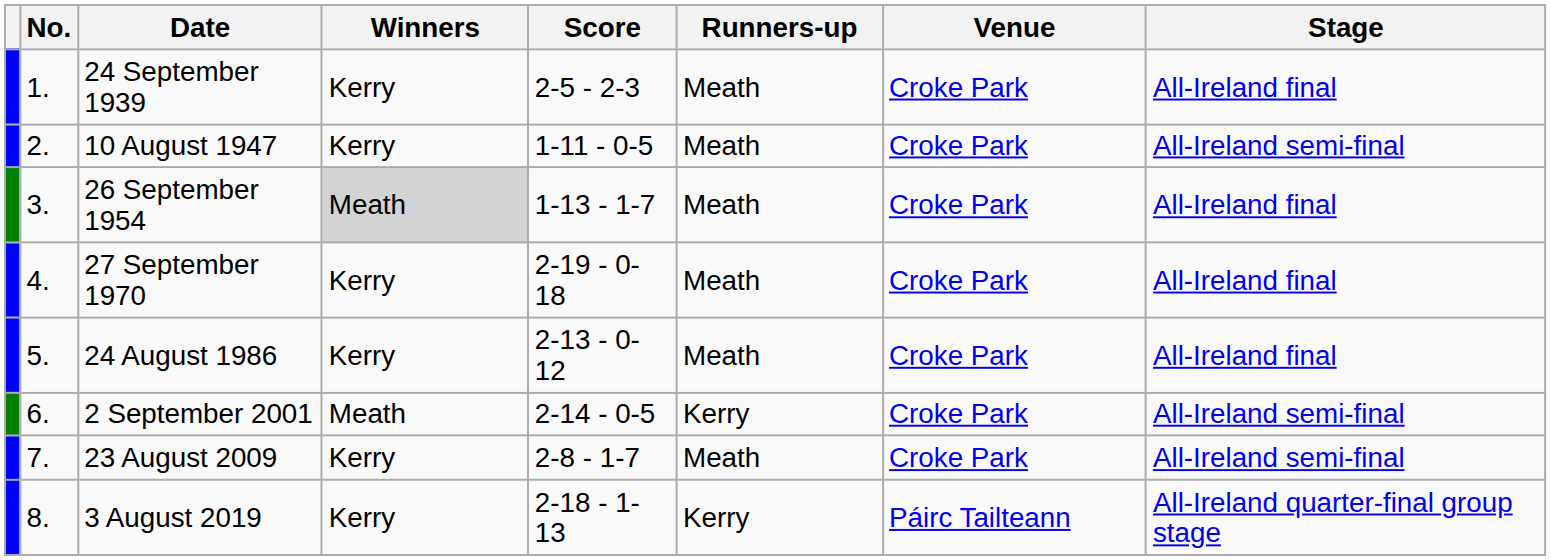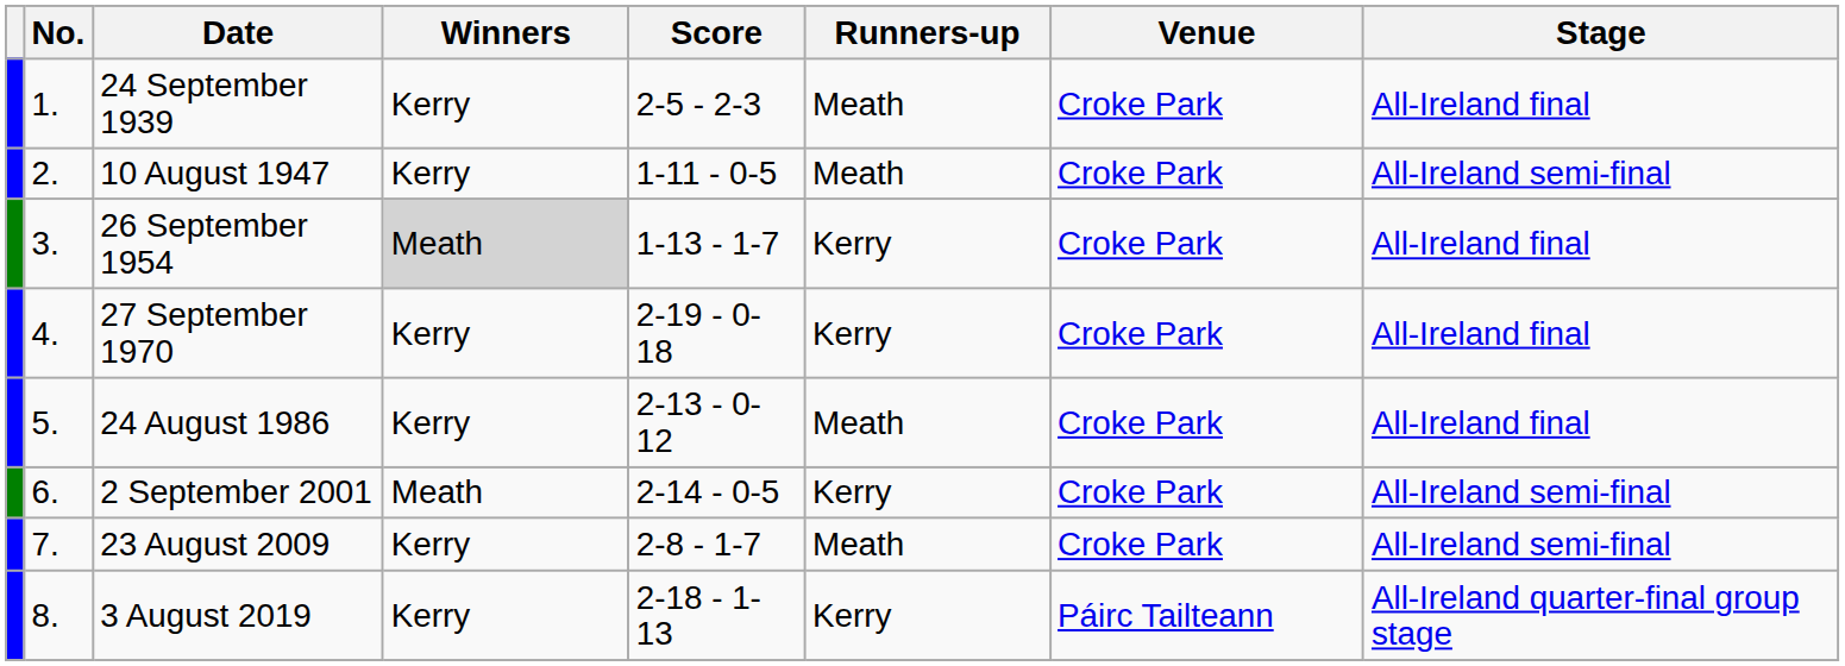26 September 1954 | Runners-up: Meath -> Kerry
27 September 1970 | Runners-up: Meath -> Kerry
